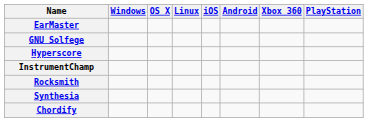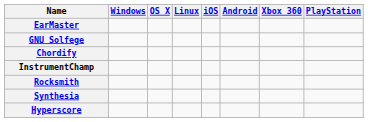rows swapped: Hyperscore <-> Chordify
